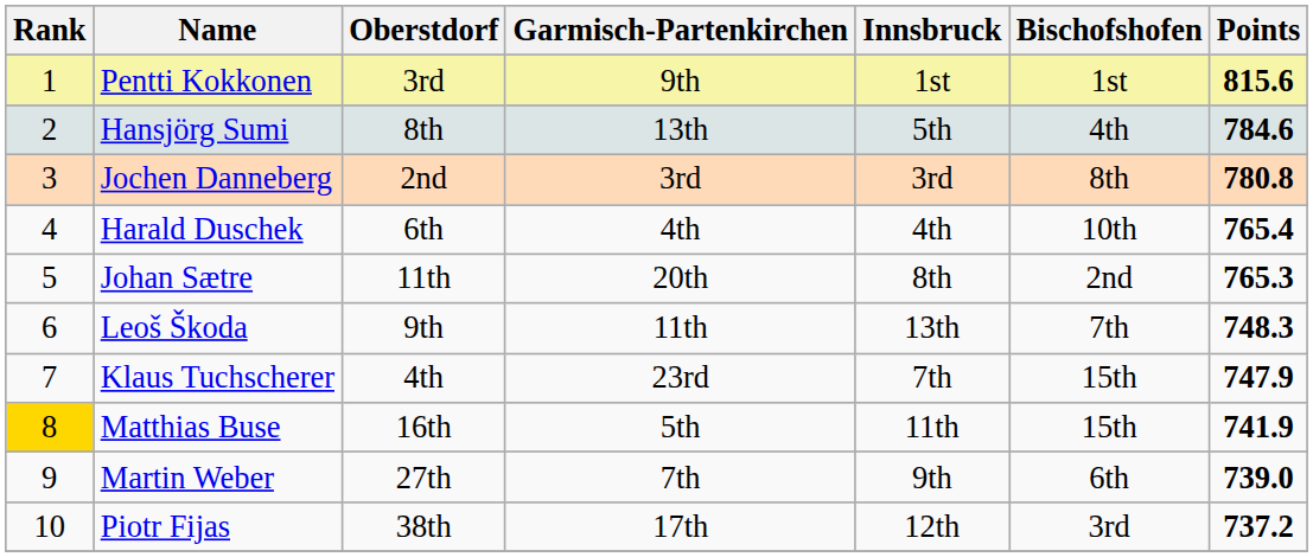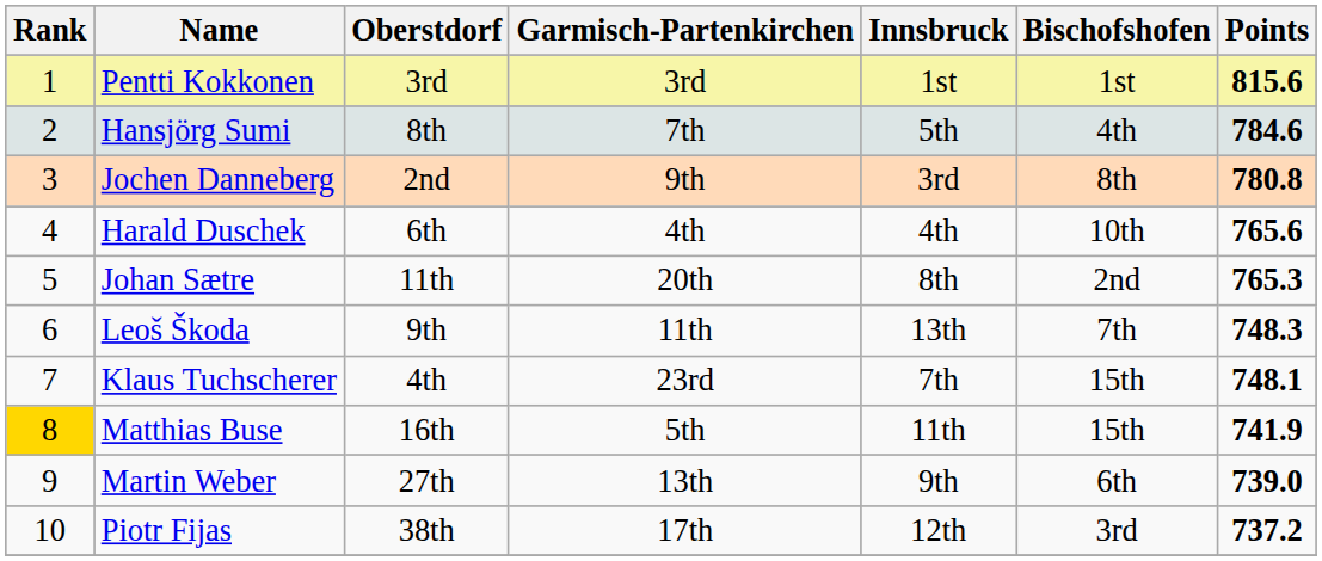Pentti Kokkonen | Garmisch-Partenkirchen: 9th -> 3rd
Hansjörg Sumi | Garmisch-Partenkirchen: 13th -> 7th
Jochen Danneberg | Garmisch-Partenkirchen: 3rd -> 9th
Harald Duschek | Points: 765.4 -> 765.6
Klaus Tuchscherer | Points: 747.9 -> 748.1
Martin Weber | Garmisch-Partenkirchen: 7th -> 13th
